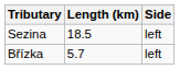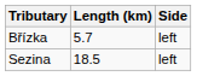rows swapped: Sezina <-> Břízka
